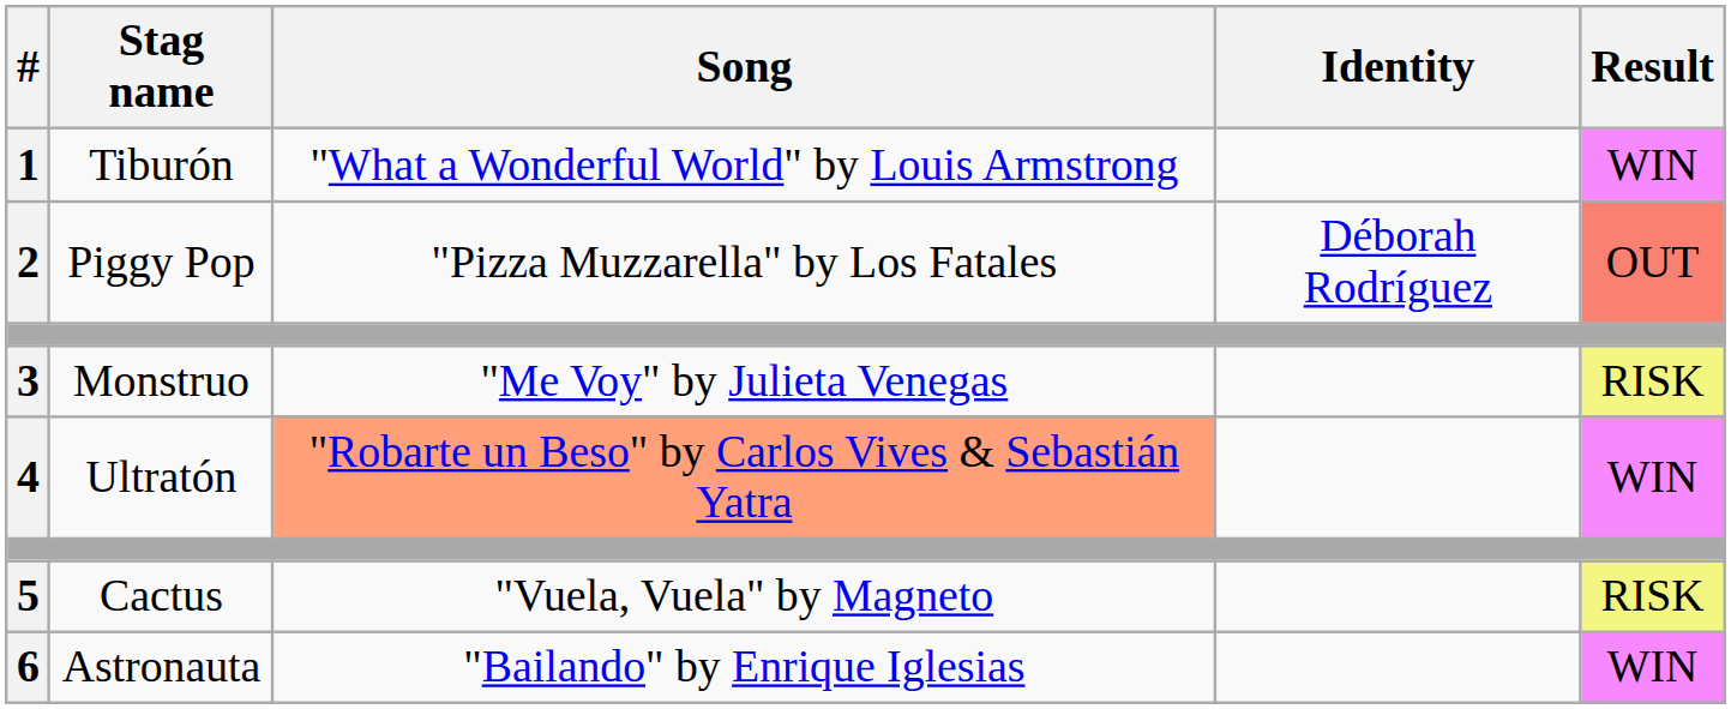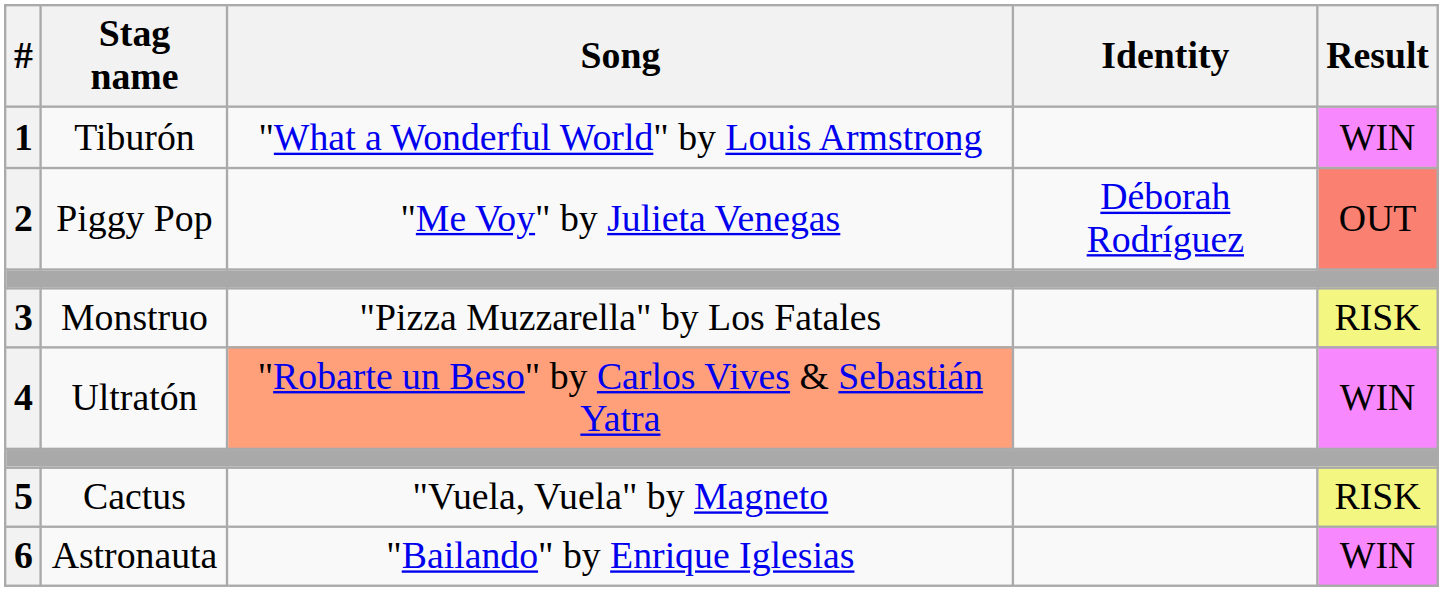2 | Song: "Pizza Muzzarella" by Los Fatales -> "Me Voy" by Julieta Venegas
3 | Song: "Me Voy" by Julieta Venegas -> "Pizza Muzzarella" by Los Fatales
